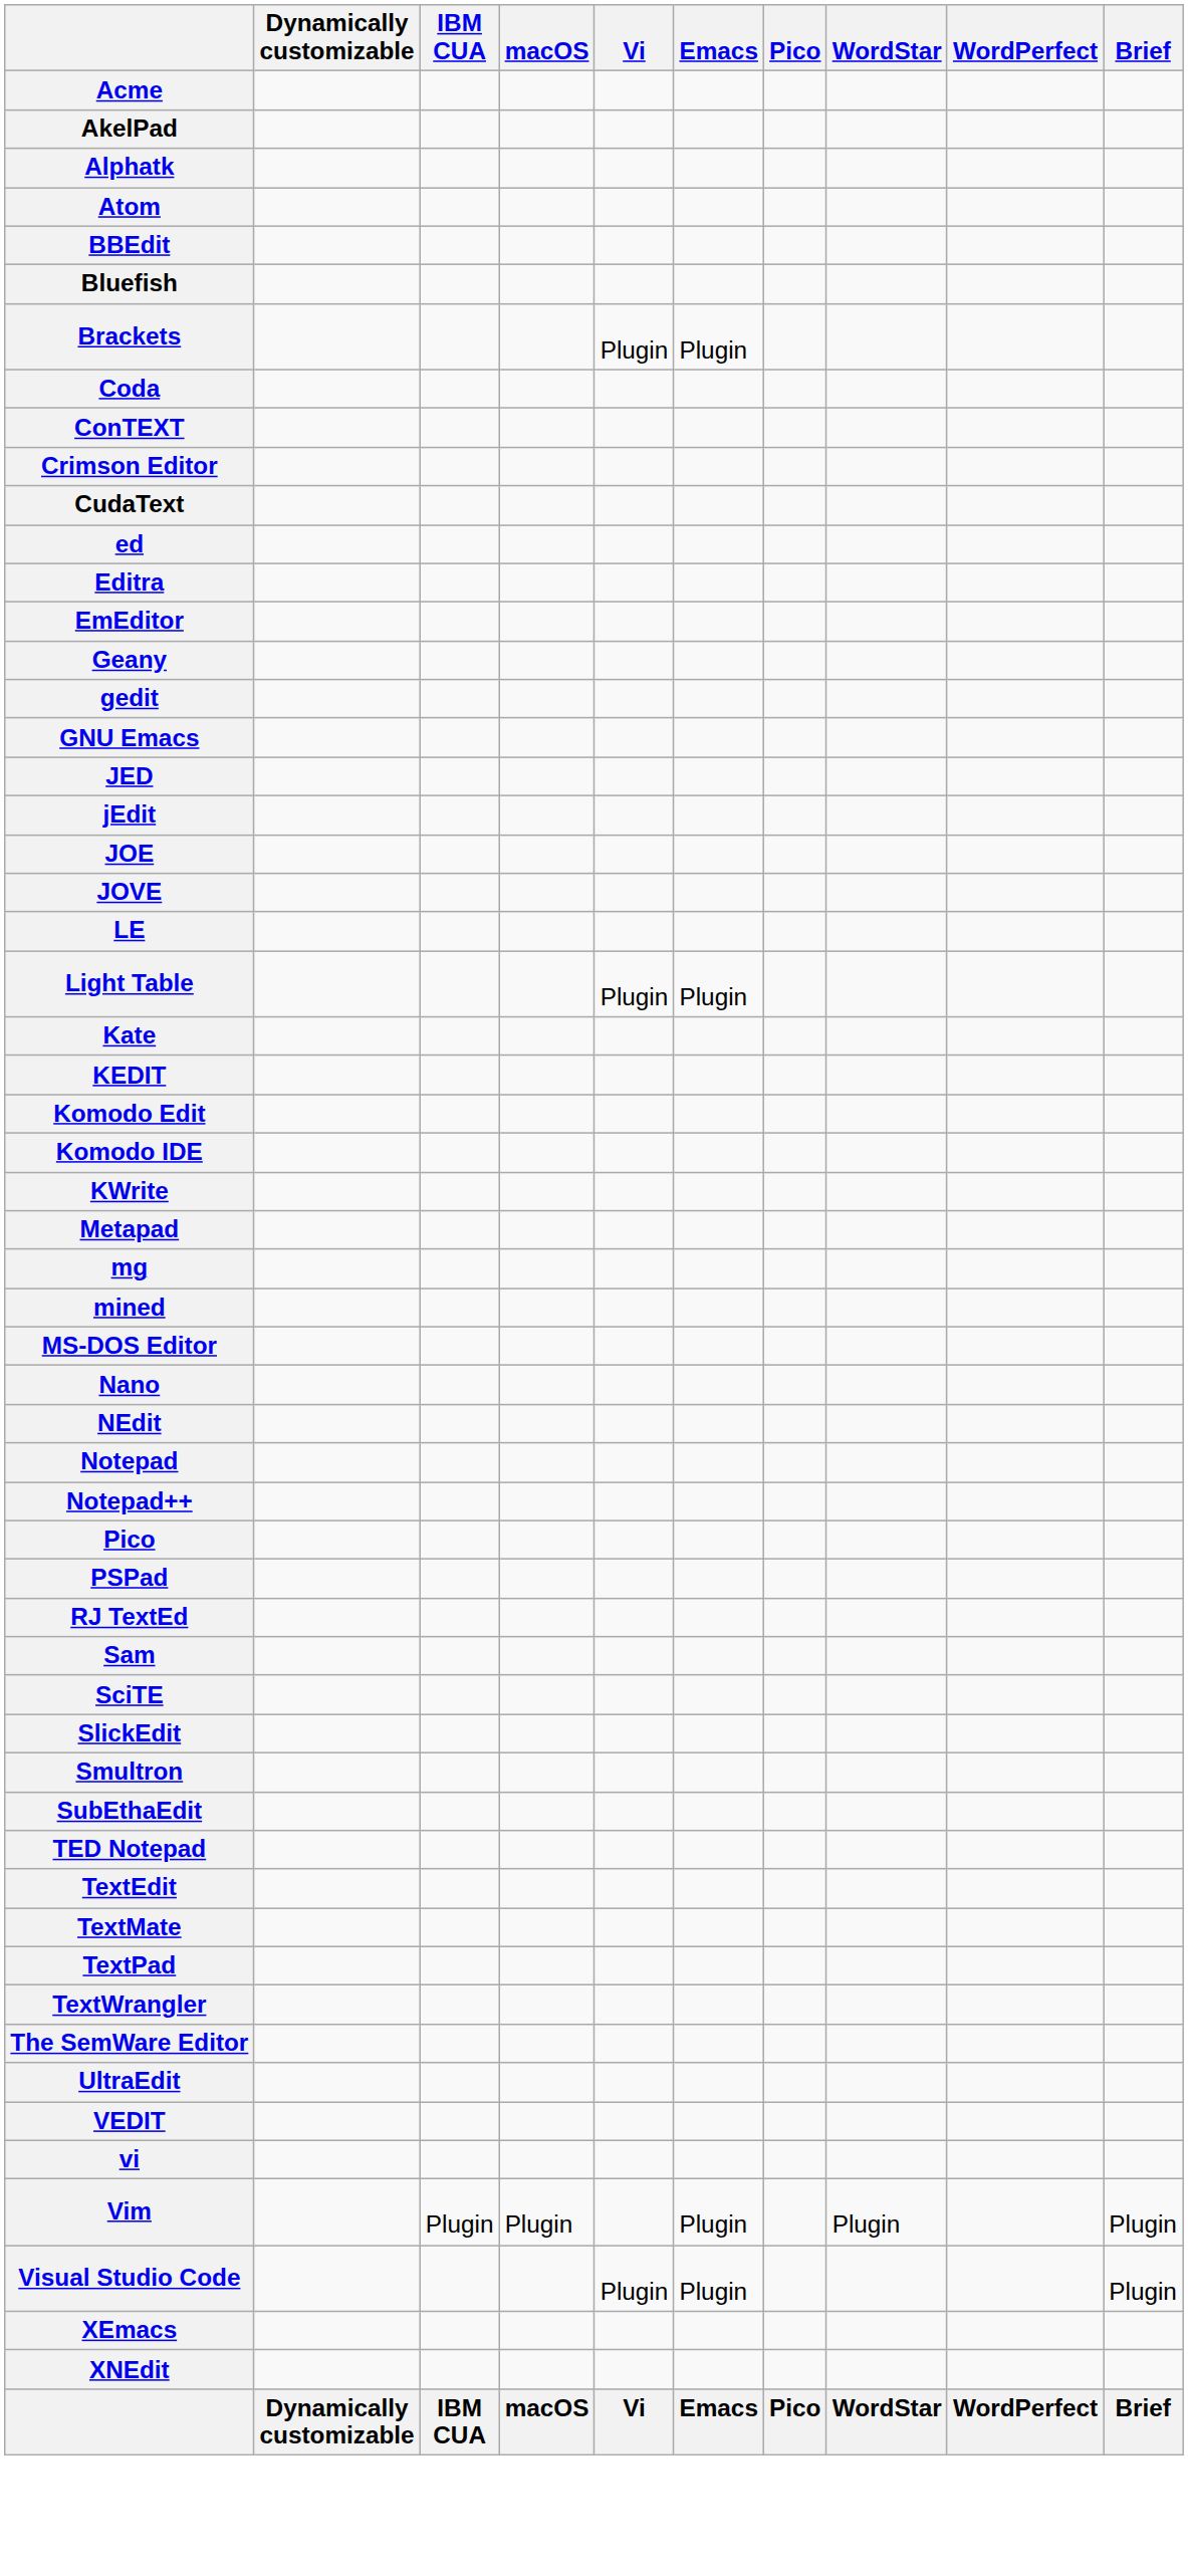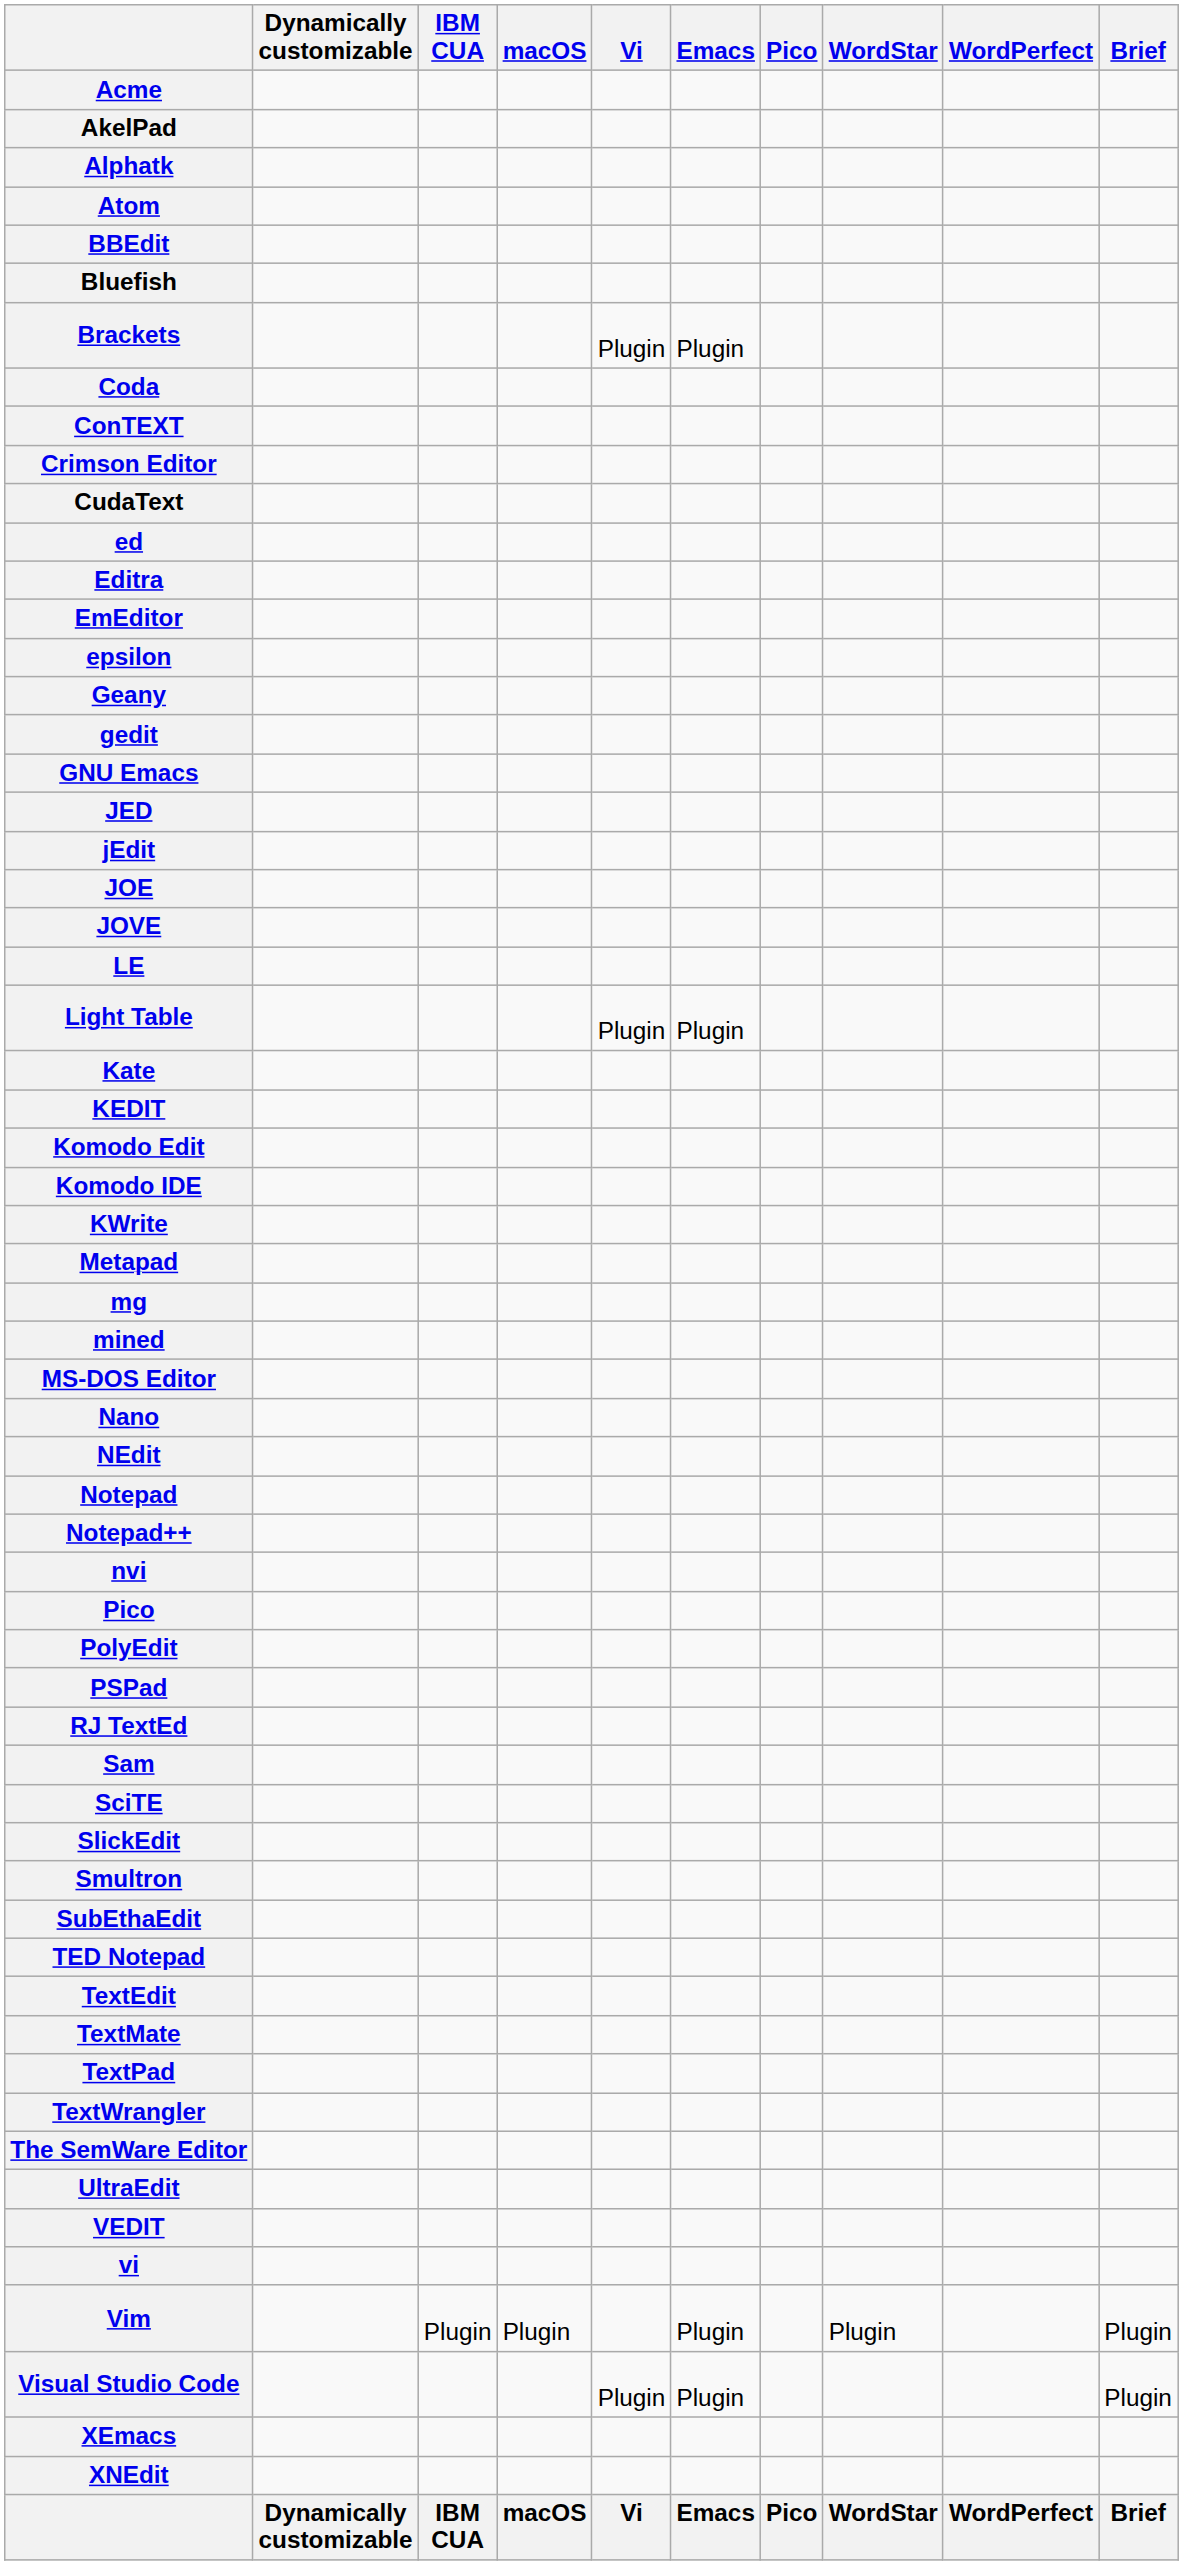+ row: epsilon
+ row: nvi
+ row: PolyEdit
